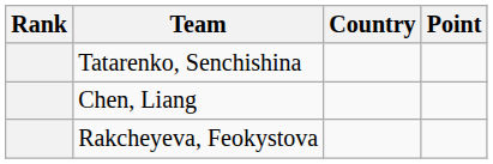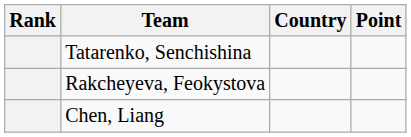rows swapped: Chen, Liang <-> Rakcheyeva, Feokystova
